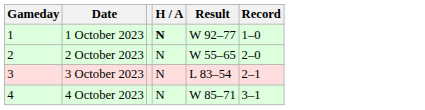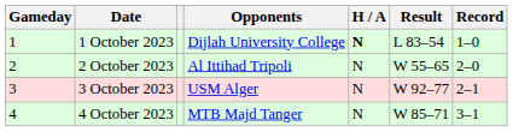+ column: Opponents | Dijlah University College | Al Ittihad Tripoli | USM Alger | MTB Majd Tanger
1 October 2023 | Result: W 92–77 -> L 83–54
3 October 2023 | Result: L 83–54 -> W 92–77
